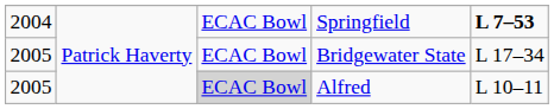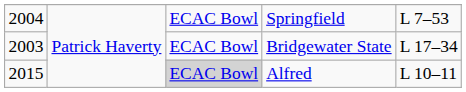Springfield | column 5: bold -> normal
Bridgewater State | column 1: 2005 -> 2003
Alfred | column 1: 2005 -> 2015
